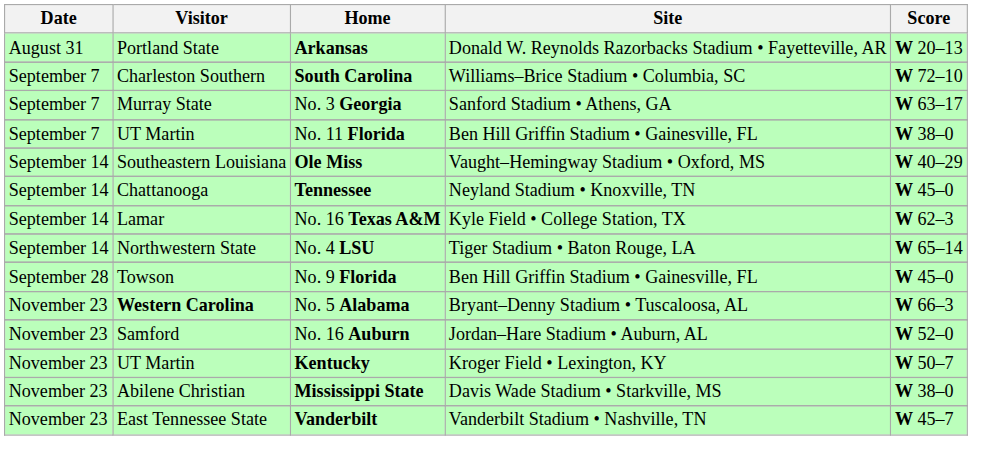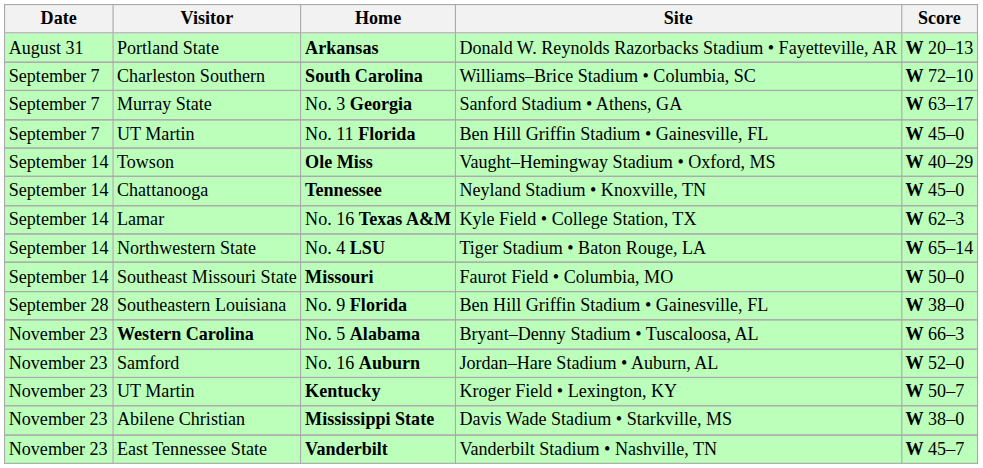No. 11 Florida | Score: W 38–0 -> W 45–0
Ole Miss | Visitor: Southeastern Louisiana -> Towson
+ row: September 14 | Southeast Missouri State | Missouri | Faurot Field • Columbia, MO | W 50–0
No. 9 Florida | Visitor: Towson -> Southeastern Louisiana
No. 9 Florida | Score: W 45–0 -> W 38–0
